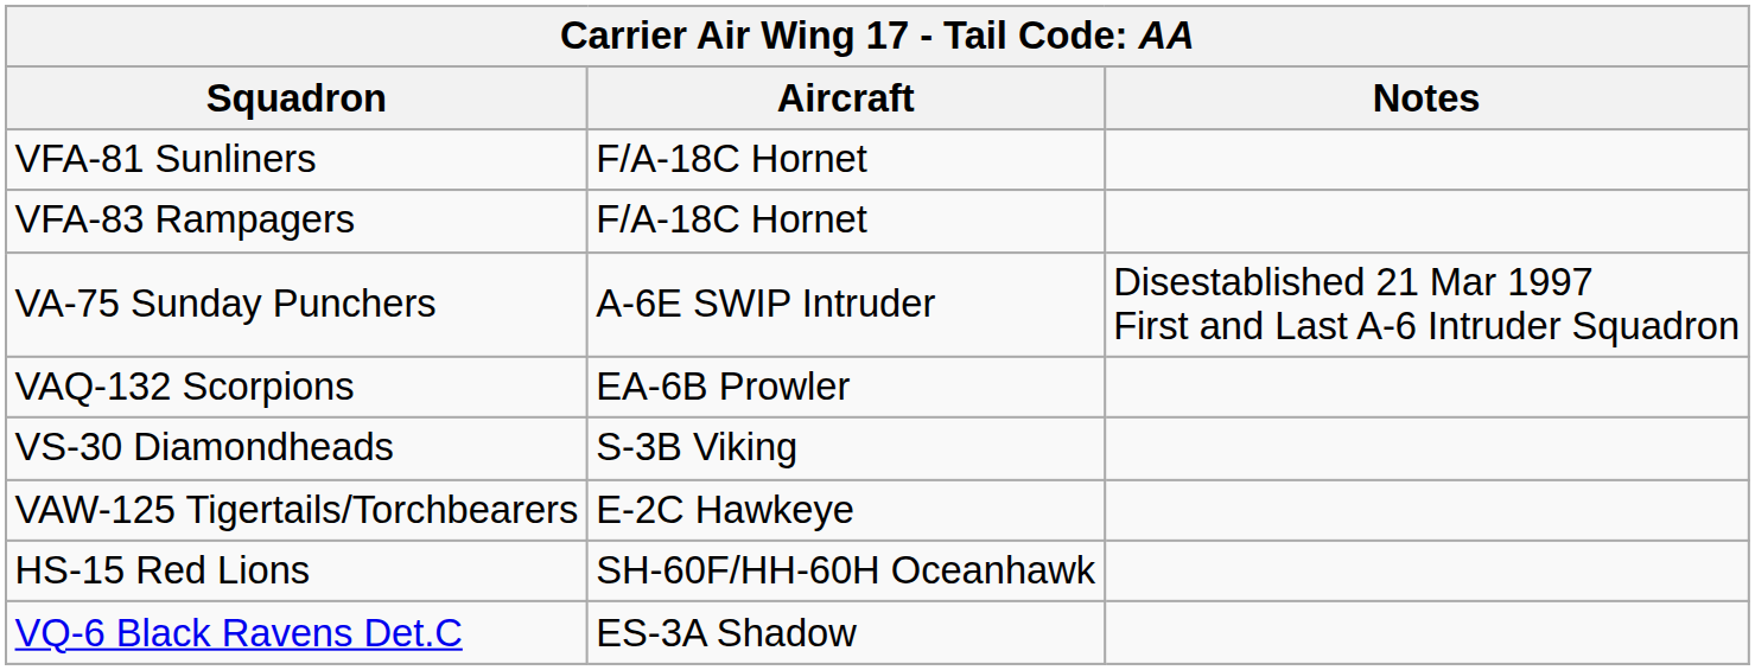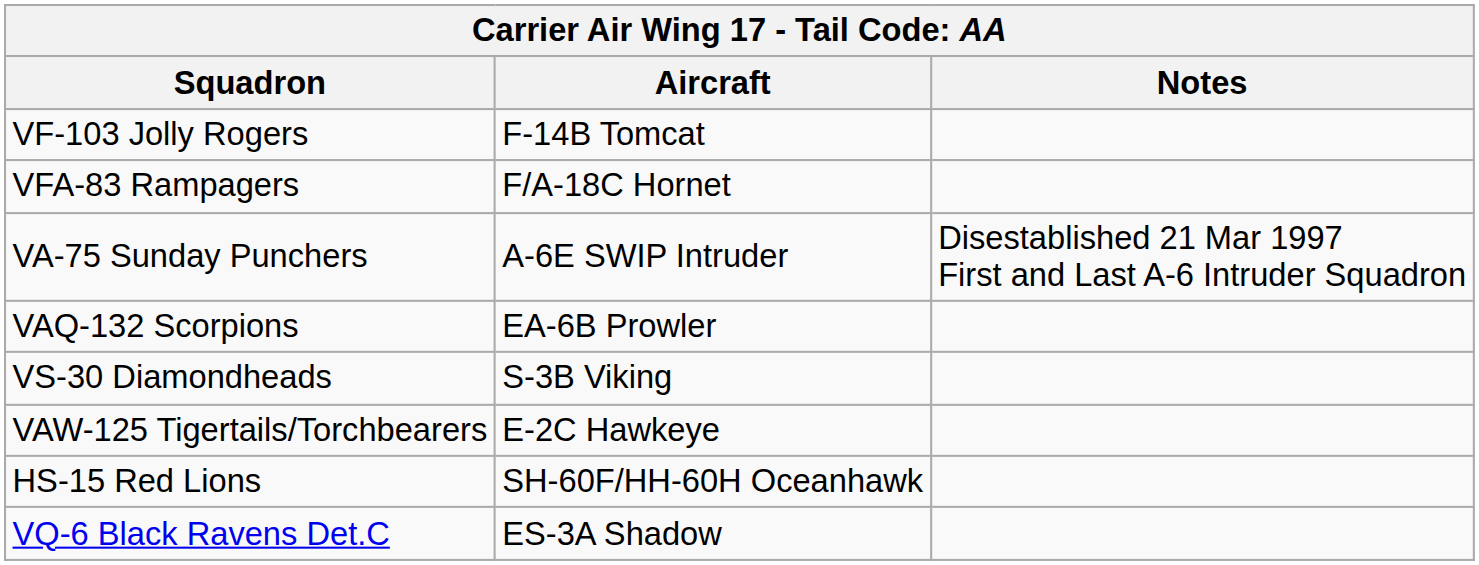+ row: VF-103 Jolly Rogers | F-14B Tomcat
- row: VFA-81 Sunliners | F/A-18C Hornet
